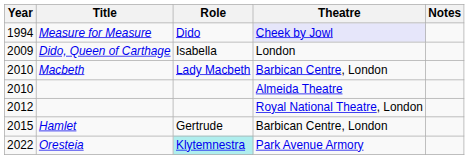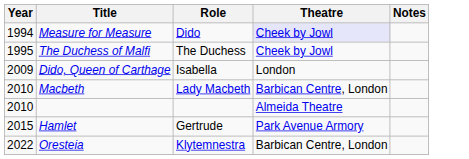+ row: 1995 | The Duchess of Malfi | The Duchess | Cheek by Jowl
- row: 2012 | Royal National Theatre, London
2015 | Theatre: Barbican Centre, London -> Park Avenue Armory
2022 | Role: paleturquoise background -> no background
2022 | Theatre: Park Avenue Armory -> Barbican Centre, London
